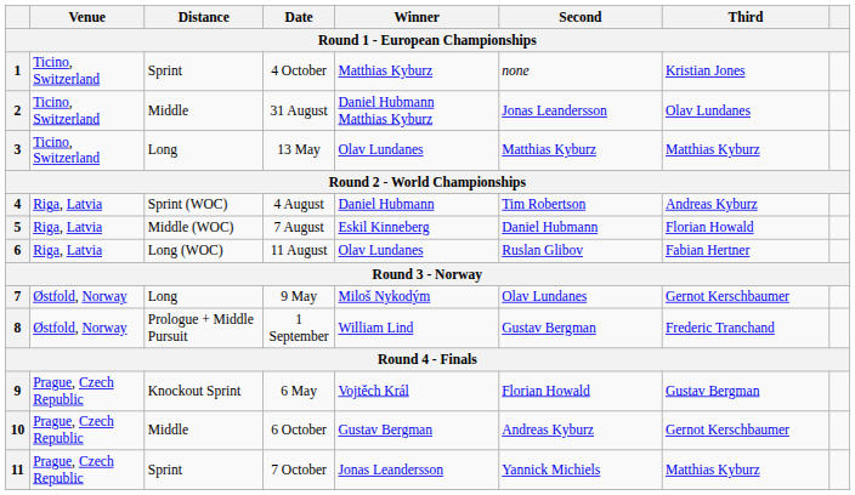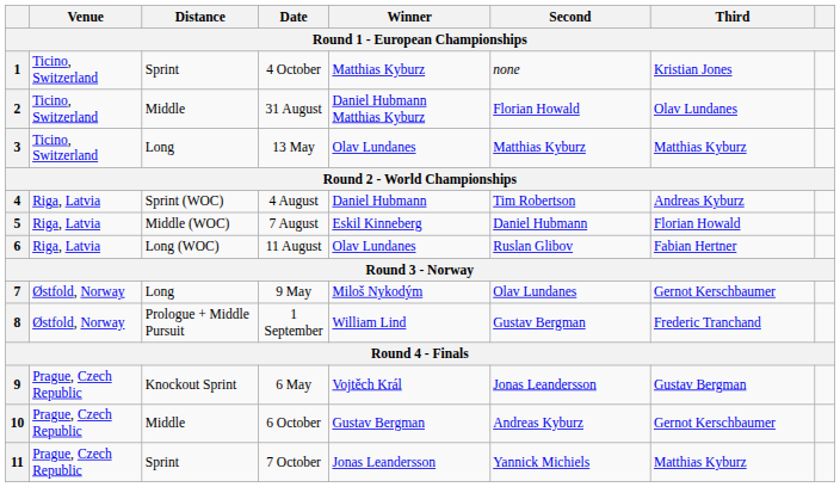2 | Second: Jonas Leandersson -> Florian Howald
9 | Second: Florian Howald -> Jonas Leandersson
